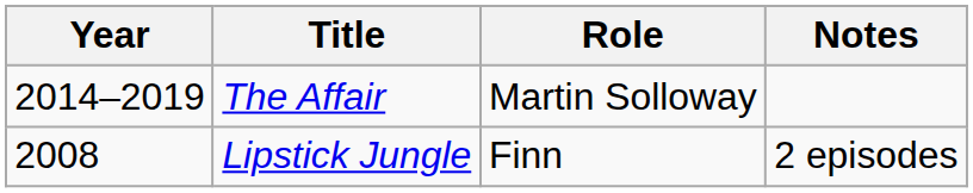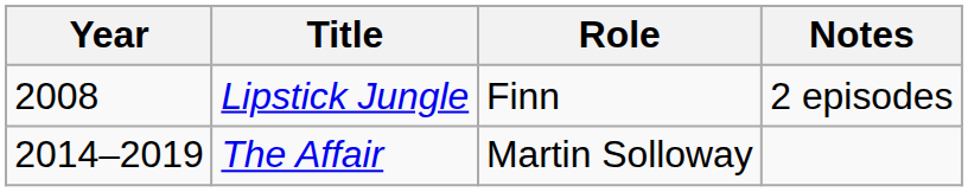rows swapped: Lipstick Jungle <-> The Affair
